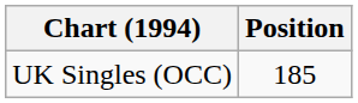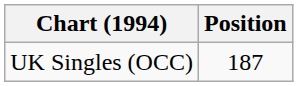UK Singles (OCC) | Position: 185 -> 187
